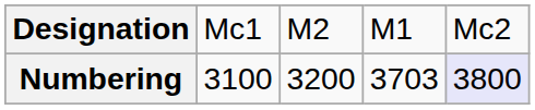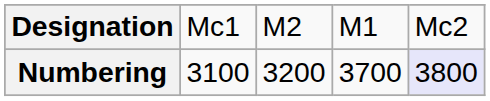Numbering | column 4: 3703 -> 3700
